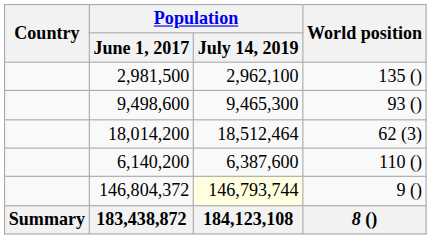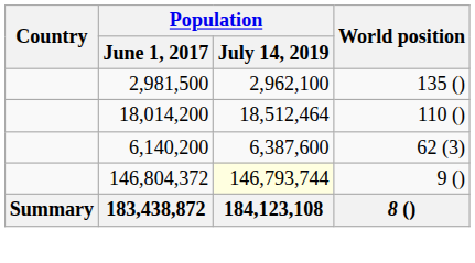- row: 9,498,600 | 9,465,300 | 93 ()
18,014,200 | World position: 62 (3) -> 110 ()
6,140,200 | World position: 110 () -> 62 (3)
